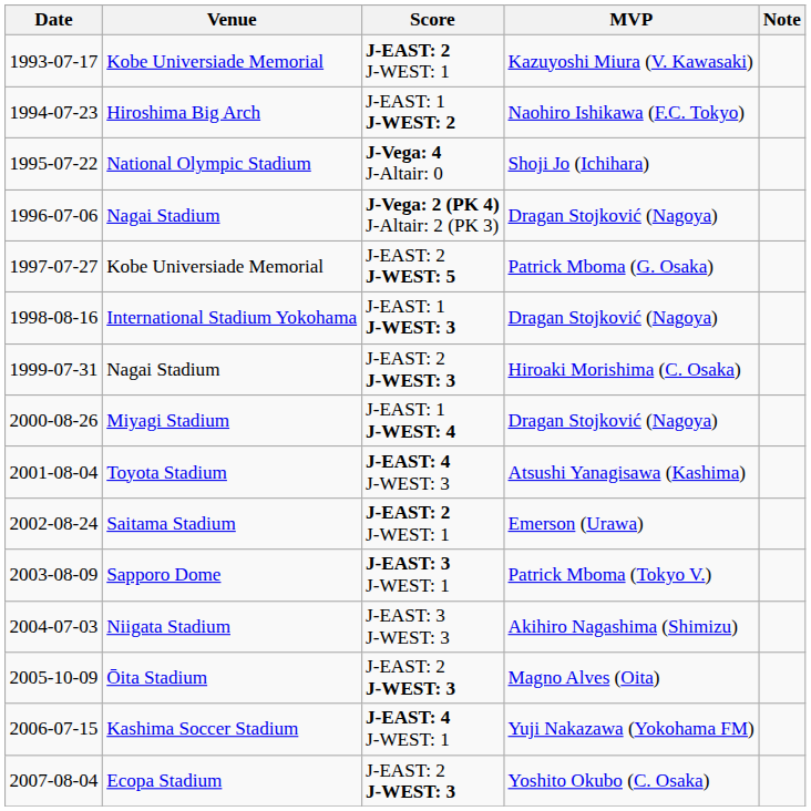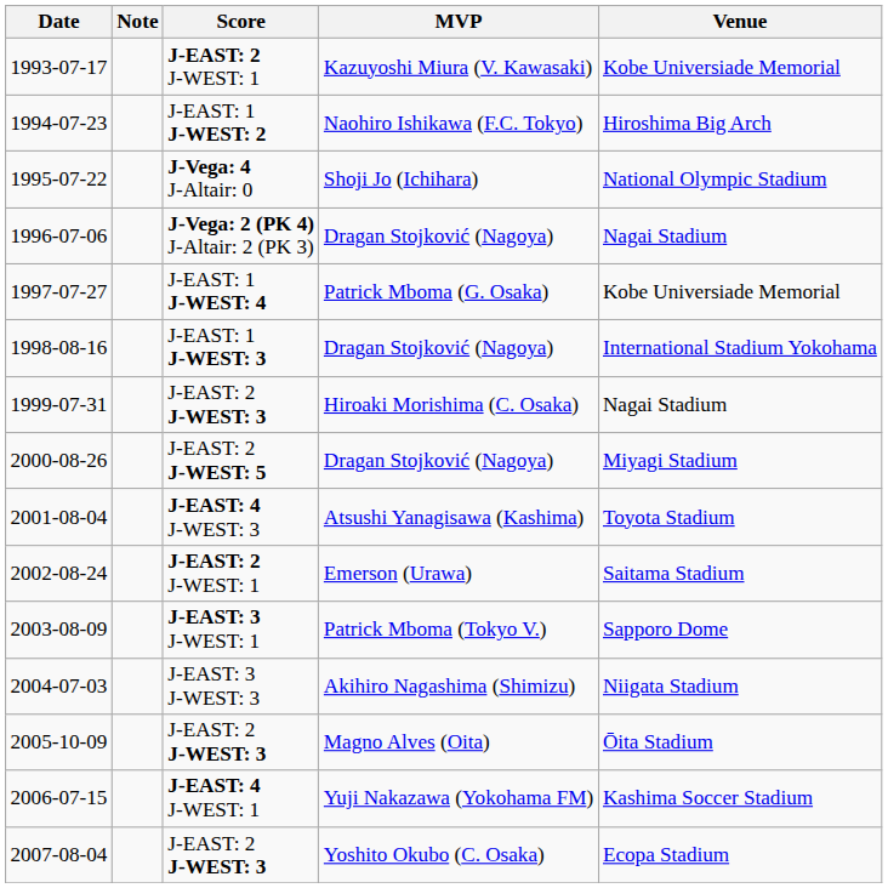columns swapped: Venue <-> Note
1997-07-27 | Score: J-EAST: 2 J-WEST: 5 -> J-EAST: 1 J-WEST: 4
2000-08-26 | Score: J-EAST: 1 J-WEST: 4 -> J-EAST: 2 J-WEST: 5
